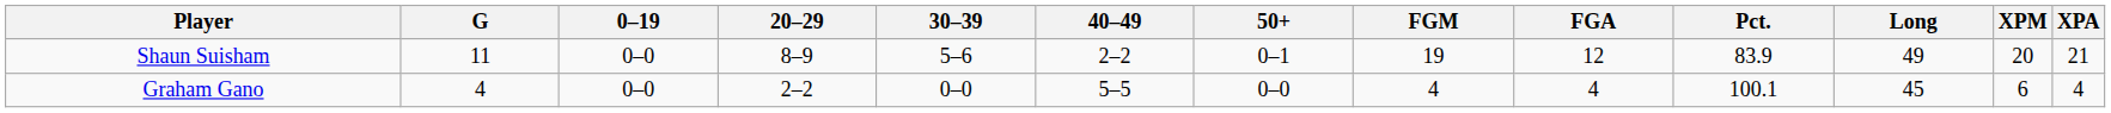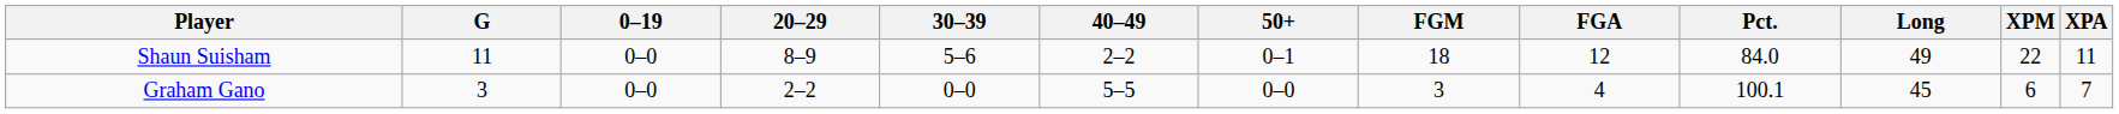Shaun Suisham | FGM: 19 -> 18
Shaun Suisham | Pct.: 83.9 -> 84.0
Shaun Suisham | XPM: 20 -> 22
Shaun Suisham | XPA: 21 -> 11
Graham Gano | G: 4 -> 3
Graham Gano | FGM: 4 -> 3
Graham Gano | XPA: 4 -> 7
